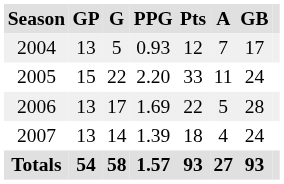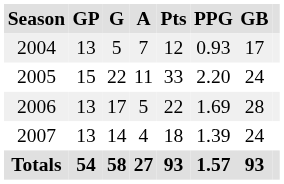columns swapped: A <-> PPG
